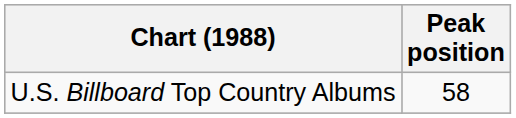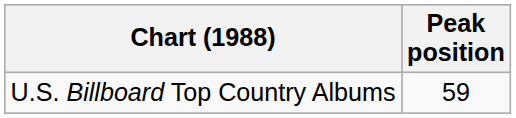U.S. Billboard Top Country Albums | Peak position: 58 -> 59
